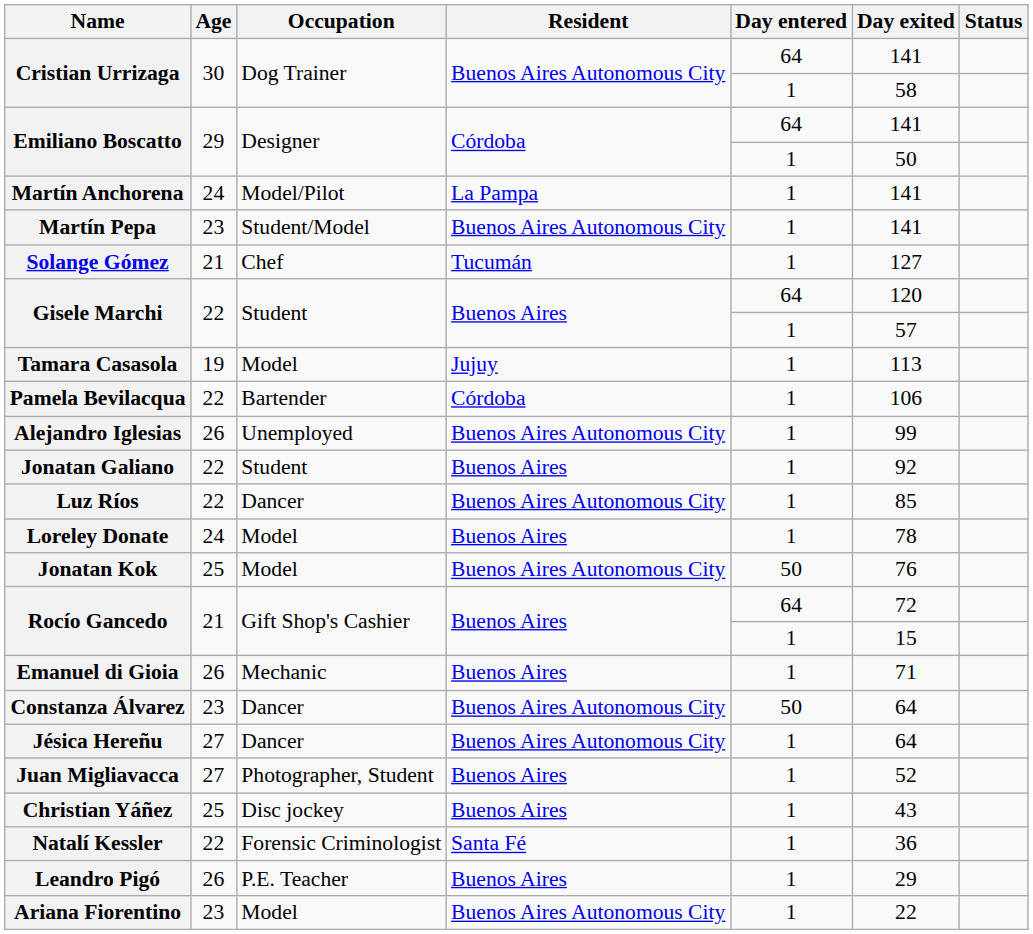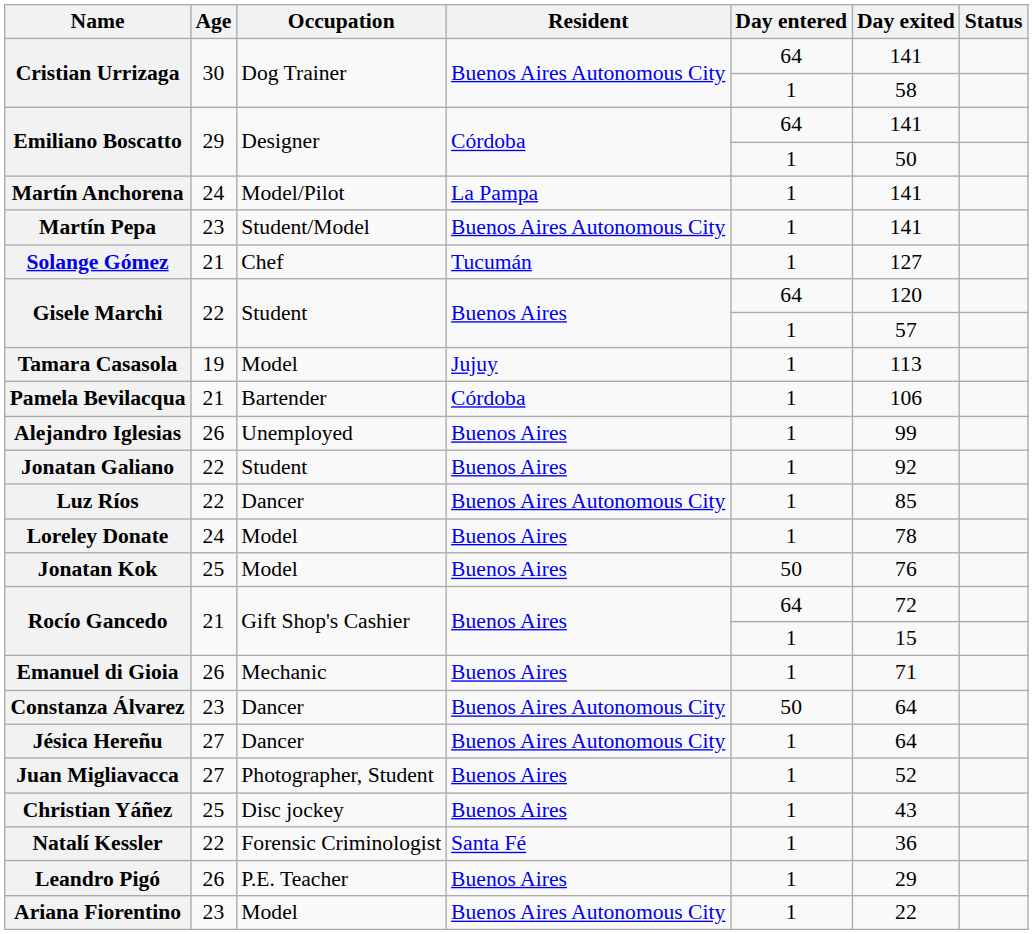Pamela Bevilacqua | Age: 22 -> 21
Alejandro Iglesias | Resident: Buenos Aires Autonomous City -> Buenos Aires
Jonatan Kok | Resident: Buenos Aires Autonomous City -> Buenos Aires
